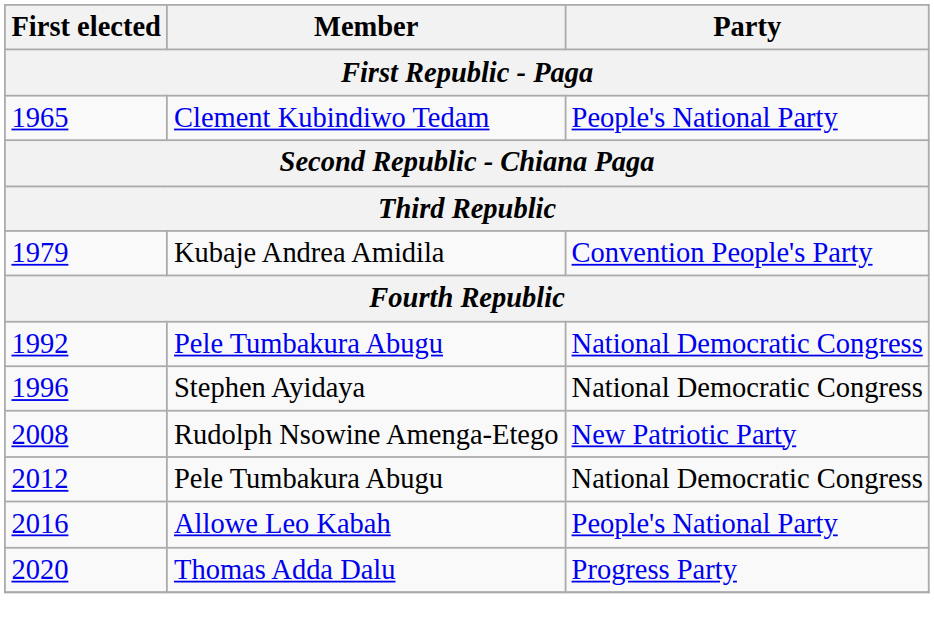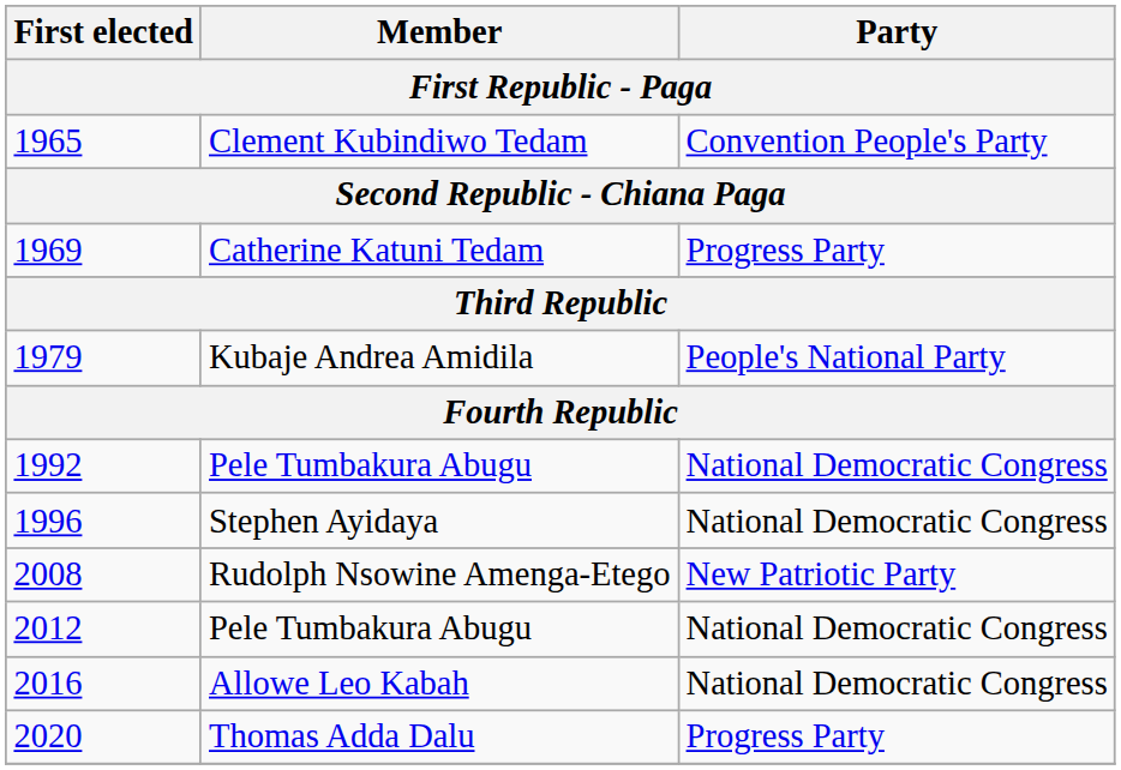1965 | Party: People's National Party -> Convention People's Party
+ row: 1969 | Catherine Katuni Tedam | Progress Party
1979 | Party: Convention People's Party -> People's National Party
2016 | Party: People's National Party -> National Democratic Congress
